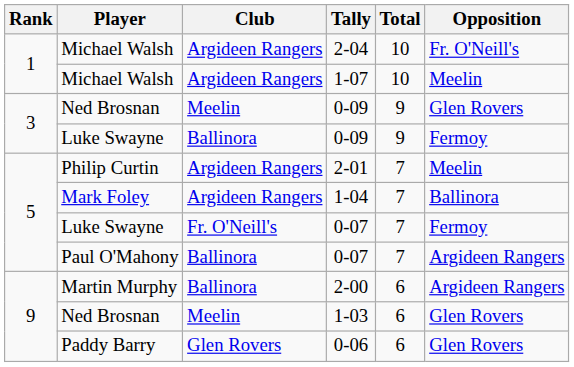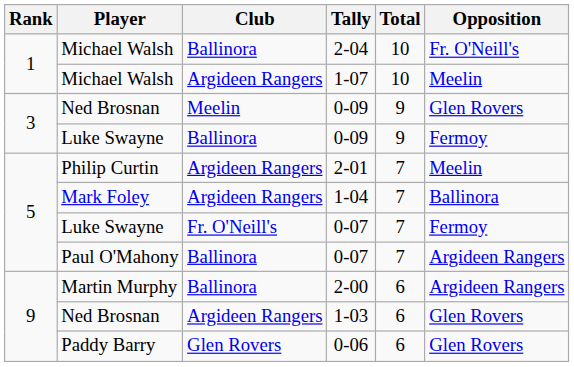2-04 | Club: Argideen Rangers -> Ballinora
1-03 | Club: Meelin -> Argideen Rangers
